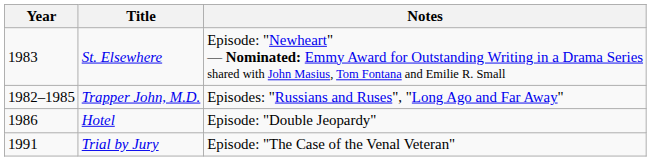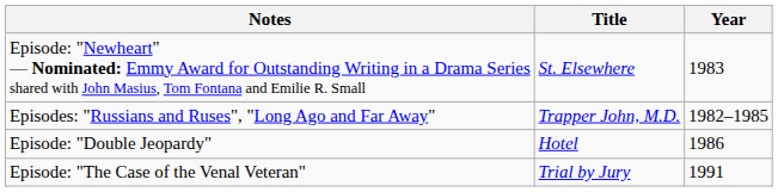columns swapped: Year <-> Notes
